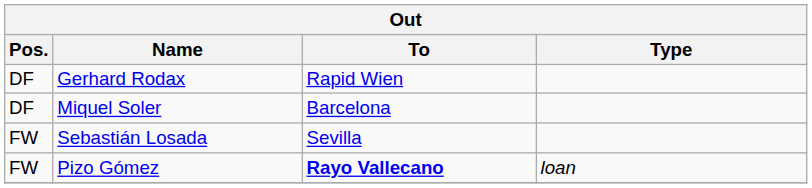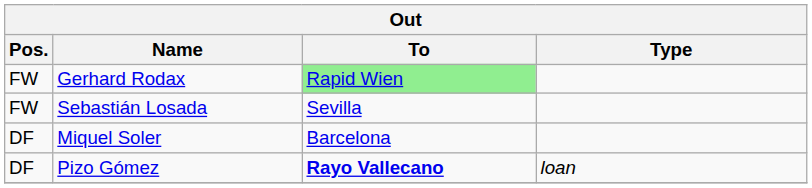Gerhard Rodax | Pos.: DF -> FW
Gerhard Rodax | To: no background -> lightgreen background
rows swapped: Miquel Soler <-> Sebastián Losada
Pizo Gómez | Pos.: FW -> DF
